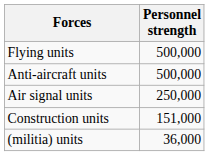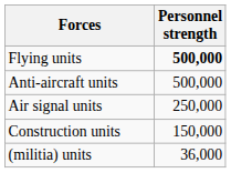Flying units | Personnel strength: normal -> bold
Construction units | Personnel strength: 151,000 -> 150,000
